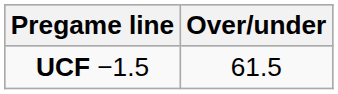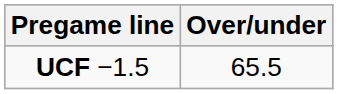UCF −1.5 | Over/under: 61.5 -> 65.5
